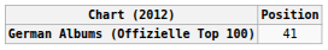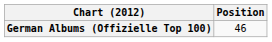German Albums (Offizielle Top 100) | Position: 41 -> 46
